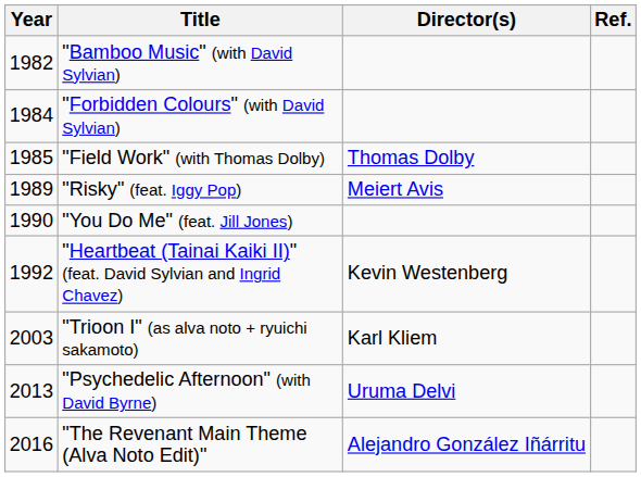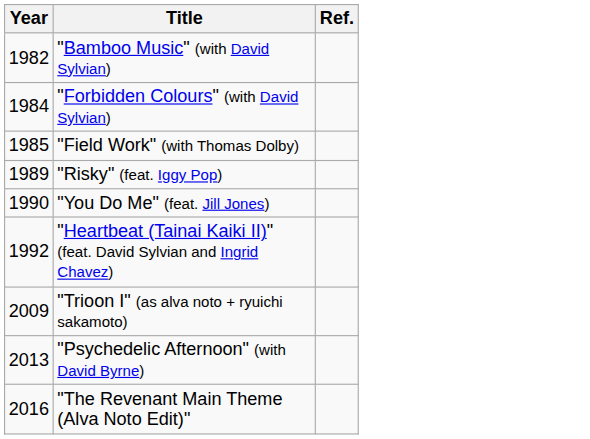- column: Director(s) | Thomas Dolby | Meiert Avis | Kevin Westenberg | Karl Kliem | Uruma Delvi | Alejandro González Iñárritu
"Trioon I" (as alva noto + ryuichi sakamoto) | Year: 2003 -> 2009
